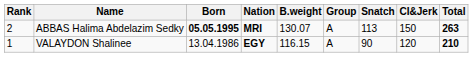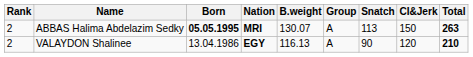VALAYDON Shalinee | Rank: 1 -> 2
VALAYDON Shalinee | B.weight: 116.15 -> 116.13
